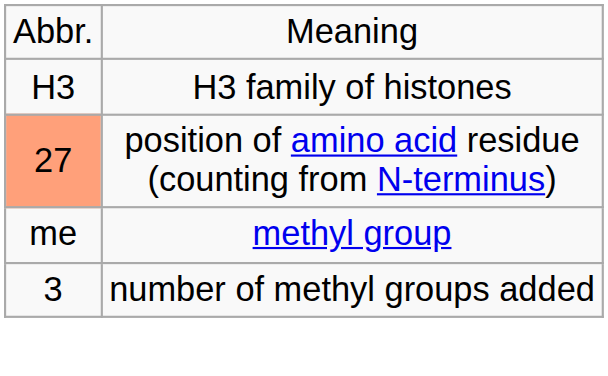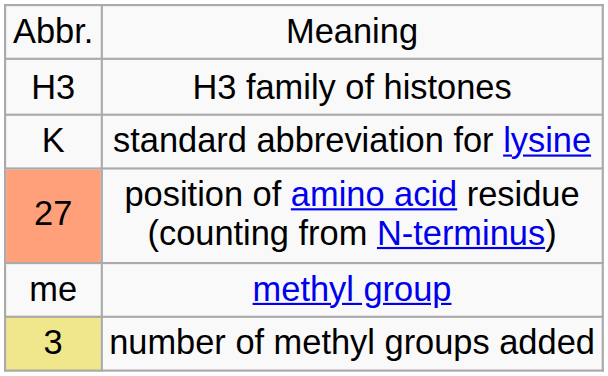+ row: K | standard abbreviation for lysine
number of methyl groups added | column 1: no background -> khaki background
